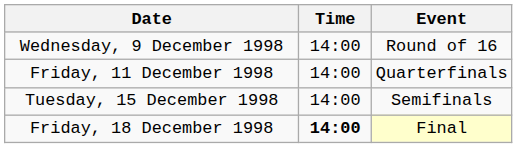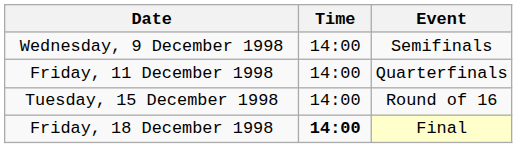Wednesday, 9 December 1998 | Event: Round of 16 -> Semifinals
Tuesday, 15 December 1998 | Event: Semifinals -> Round of 16
